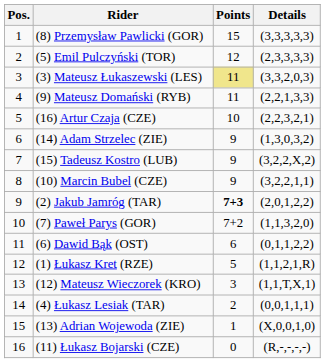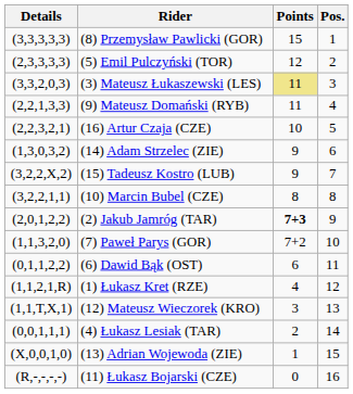columns swapped: Pos. <-> Details
(10) Marcin Bubel (CZE) | Points: 9 -> 8
(1) Łukasz Kret (RZE) | Points: 5 -> 4
